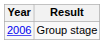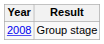Group stage | Year: 2006 -> 2008
